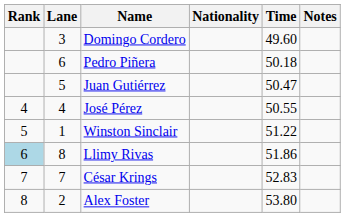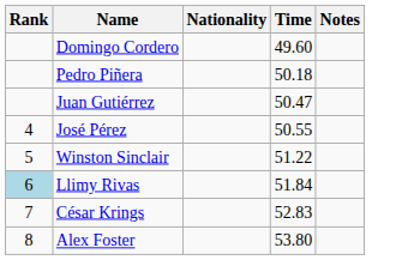- column: Lane | 3 | 6 | 5 | 4 | 1 | 8 | 7 | 2
Llimy Rivas | Time: 51.86 -> 51.84
